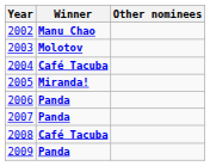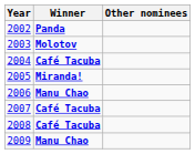2002 | Winner: Manu Chao -> Panda
2006 | Winner: Panda -> Manu Chao
2007 | Winner: Panda -> Café Tacuba
2009 | Winner: Panda -> Manu Chao
